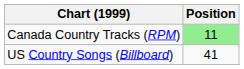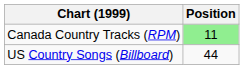US Country Songs (Billboard) | Position: 41 -> 44
